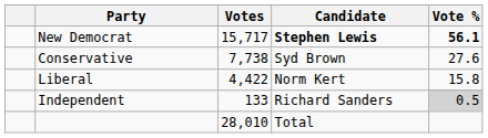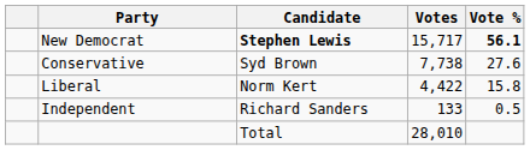columns swapped: Candidate <-> Votes
Independent | Vote %: lightgrey background -> no background
